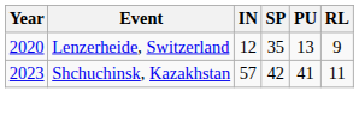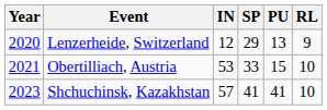Lenzerheide, Switzerland | SP: 35 -> 29
+ row: 2021 | Obertilliach, Austria | 53 | 33 | 15 | 10
Shchuchinsk, Kazakhstan | SP: 42 -> 41
Shchuchinsk, Kazakhstan | RL: 11 -> 10
